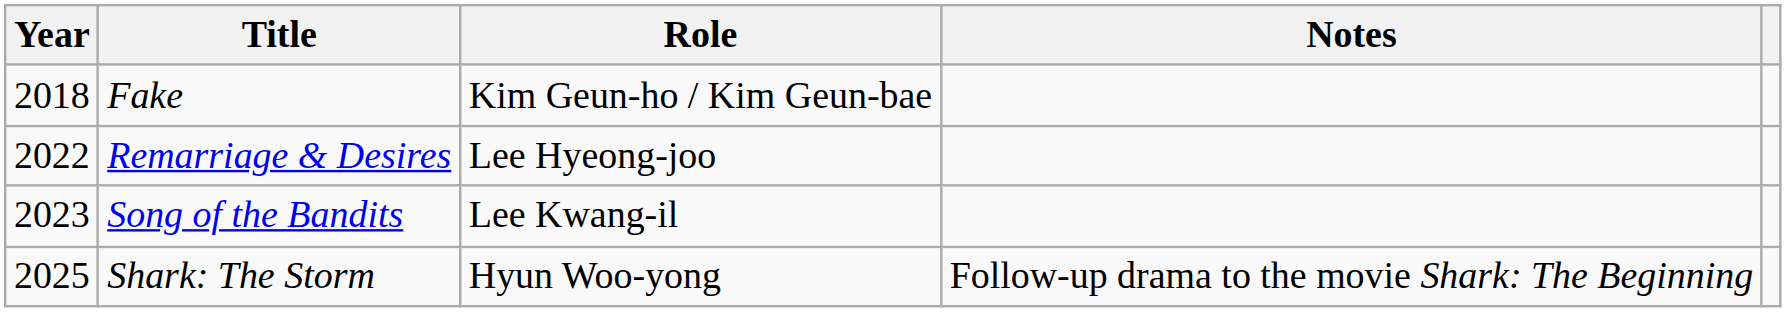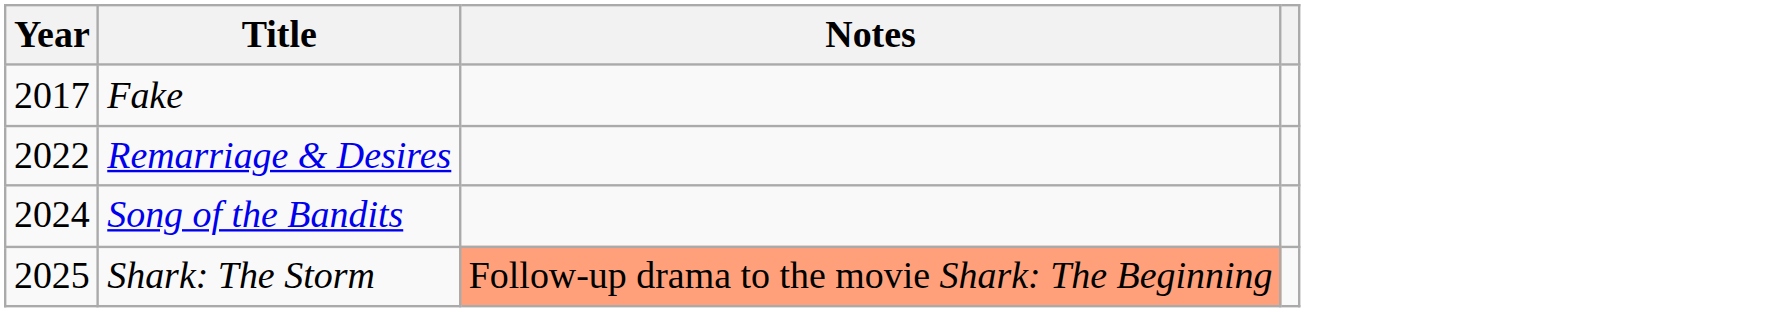- column: Role | Kim Geun-ho / Kim Geun-bae | Lee Hyeong-joo | Lee Kwang-il | Hyun Woo-yong
Fake | Year: 2018 -> 2017
Song of the Bandits | Year: 2023 -> 2024
Shark: The Storm | Notes: no background -> lightsalmon background
